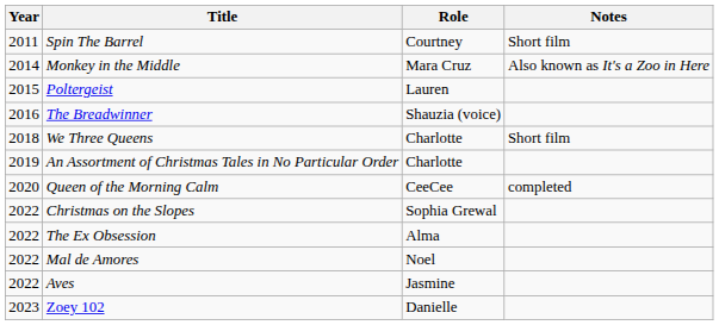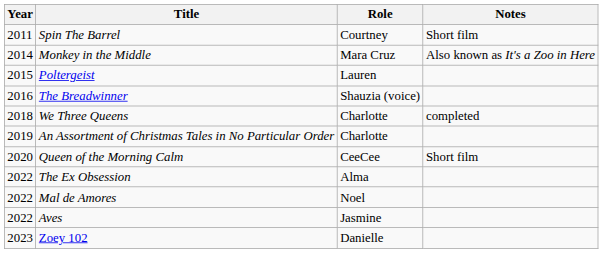We Three Queens | Notes: Short film -> completed
Queen of the Morning Calm | Notes: completed -> Short film
- row: 2022 | Christmas on the Slopes | Sophia Grewal
